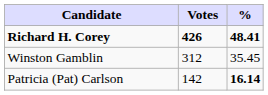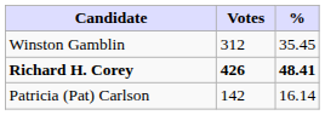rows swapped: Richard H. Corey <-> Winston Gamblin
Patricia (Pat) Carlson | %: bold -> normal
